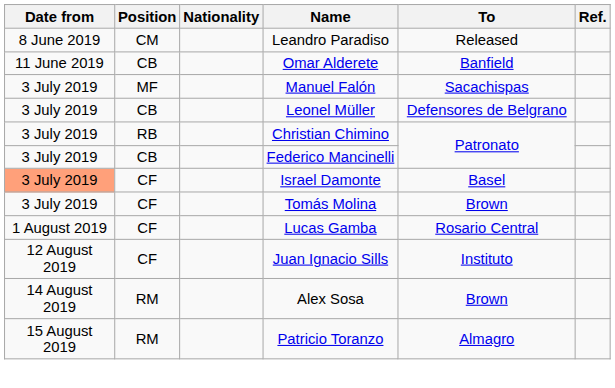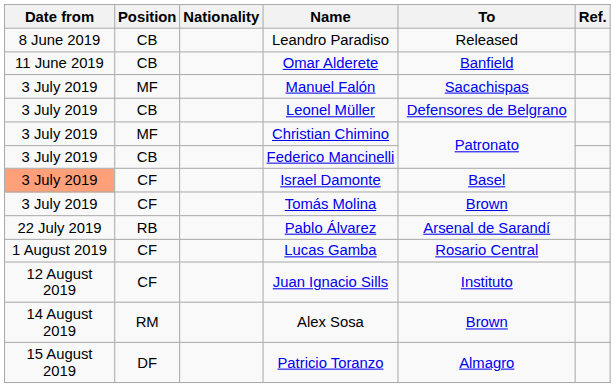Leandro Paradiso | Position: CM -> CB
Christian Chimino | Position: RB -> MF
+ row: 22 July 2019 | RB | Pablo Álvarez | Arsenal de Sarandí
Patricio Toranzo | Position: RM -> DF
